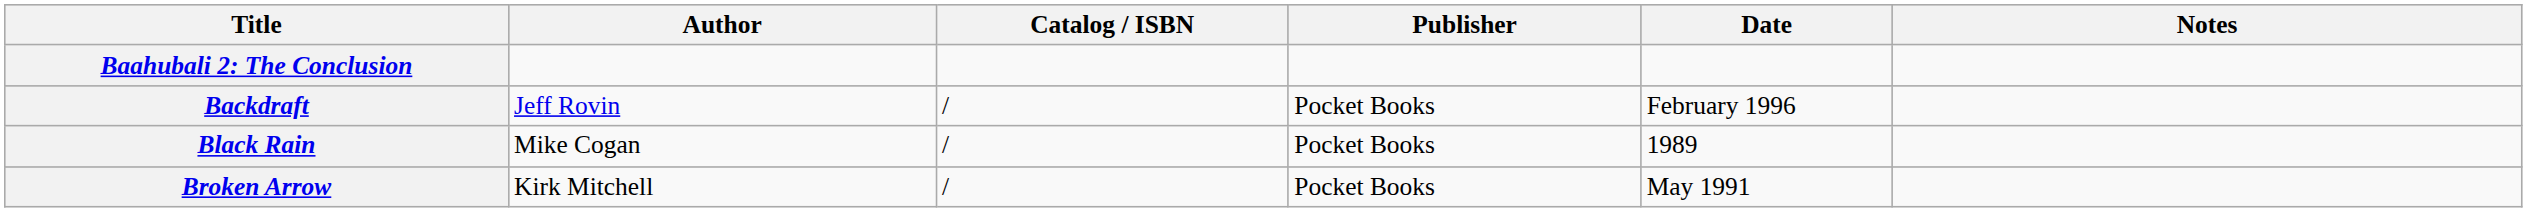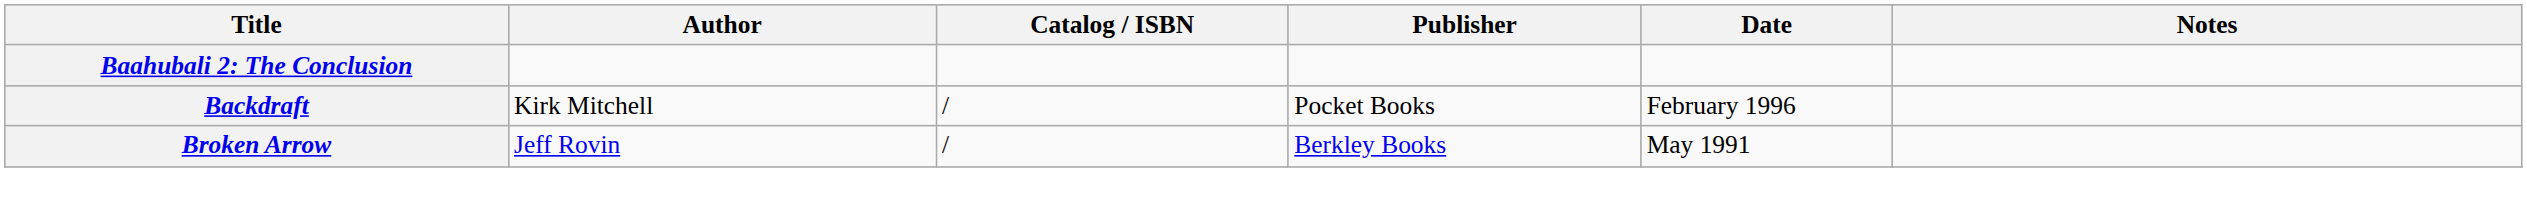Backdraft | Author: Jeff Rovin -> Kirk Mitchell
- row: Black Rain | Mike Cogan | / | Pocket Books | 1989
Broken Arrow | Author: Kirk Mitchell -> Jeff Rovin
Broken Arrow | Publisher: Pocket Books -> Berkley Books
